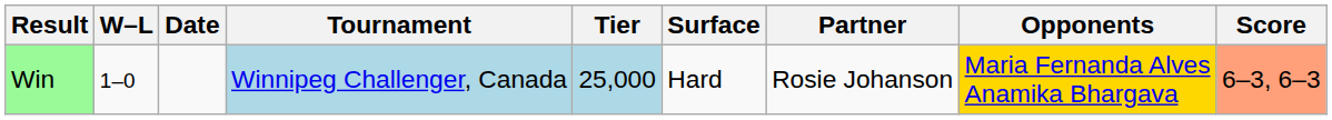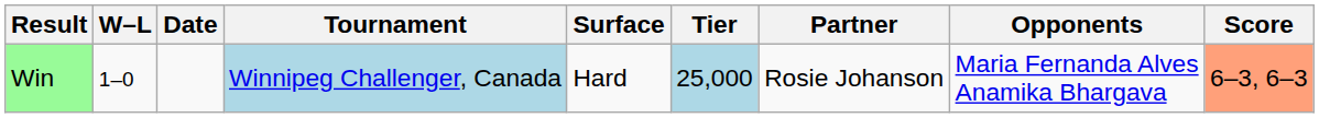columns swapped: Tier <-> Surface
Win | Opponents: gold background -> no background
